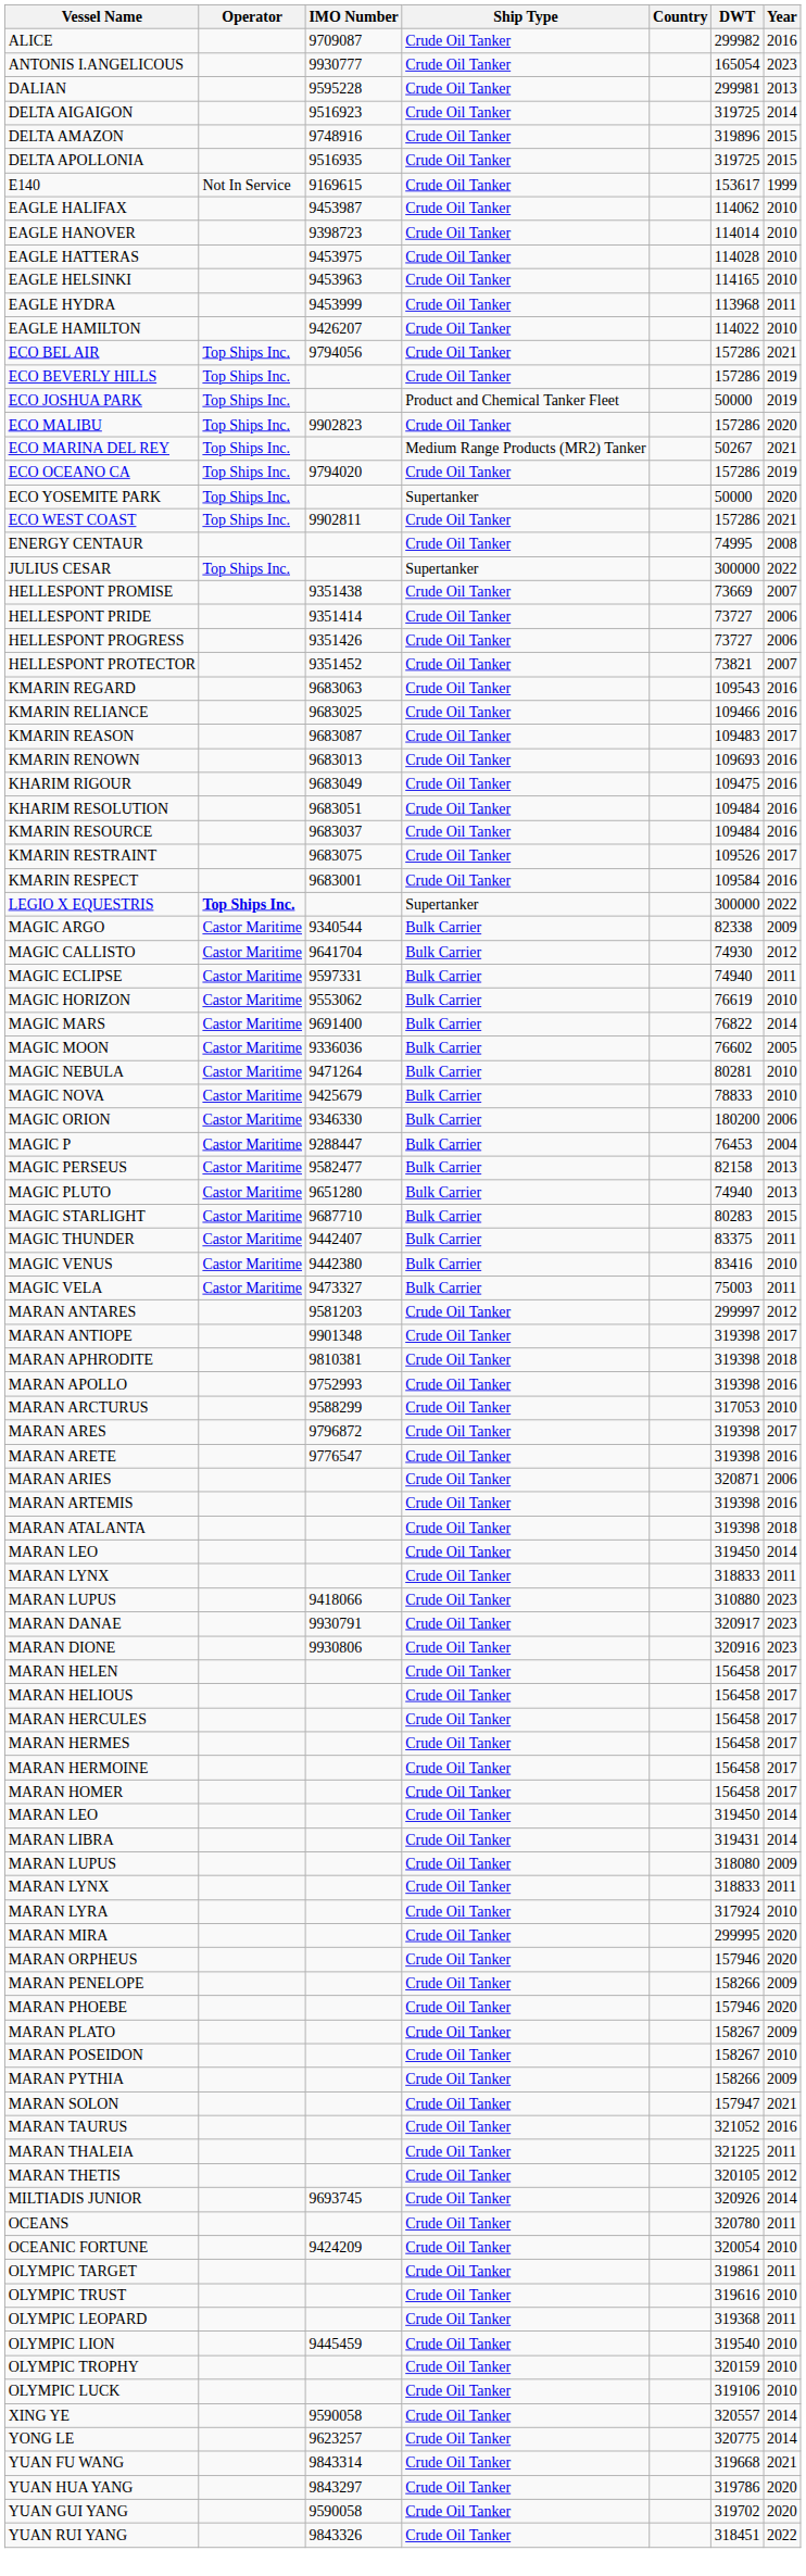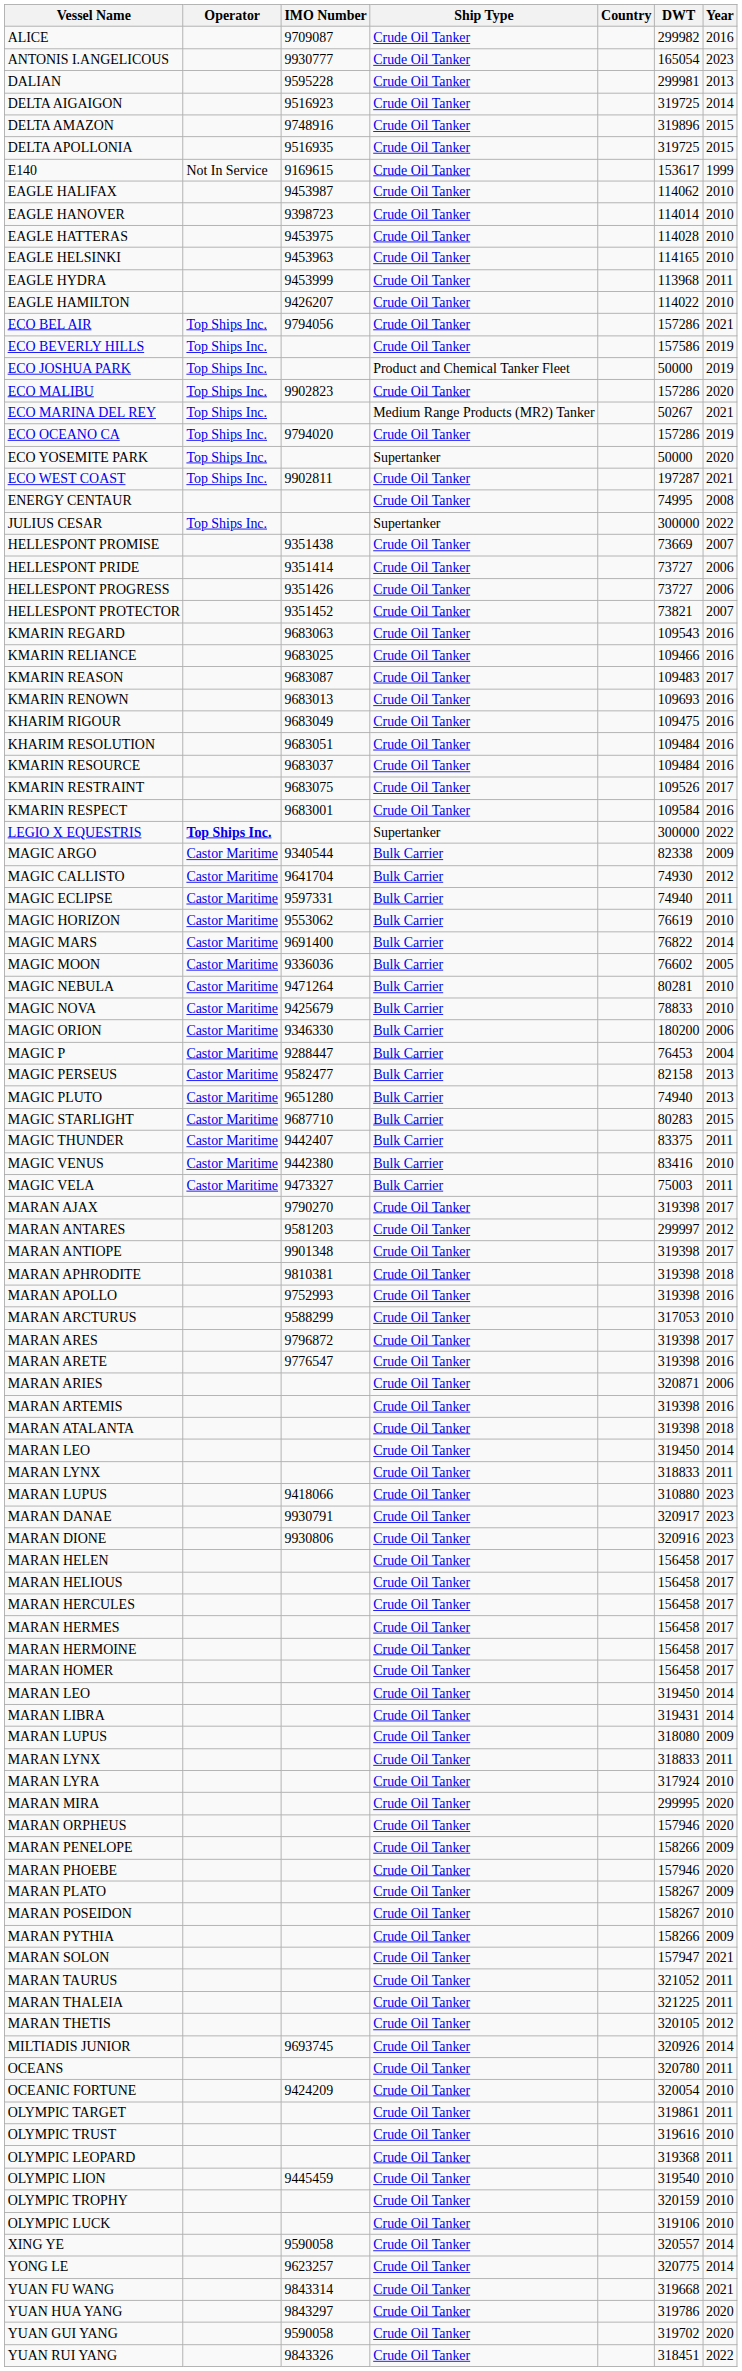ECO BEVERLY HILLS | DWT: 157286 -> 157586
ECO WEST COAST | DWT: 157286 -> 197287
+ row: MARAN AJAX | 9790270 | Crude Oil Tanker | 319398 | 2017
MARAN TAURUS | Year: 2016 -> 2011
